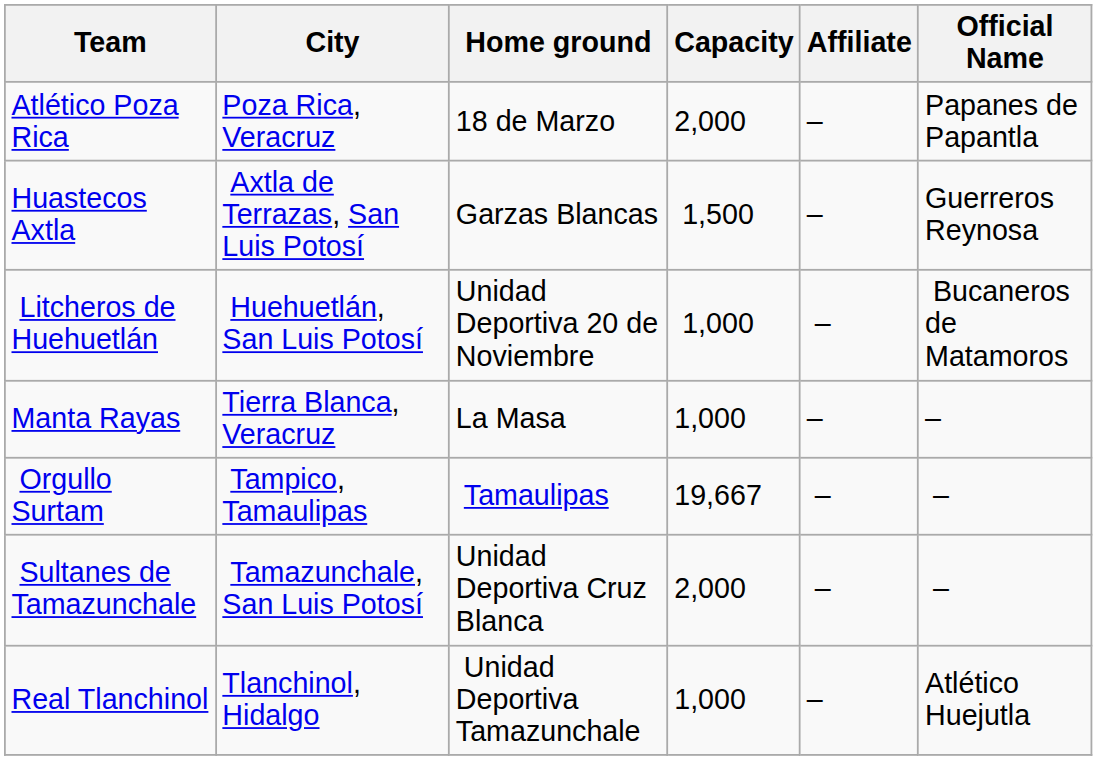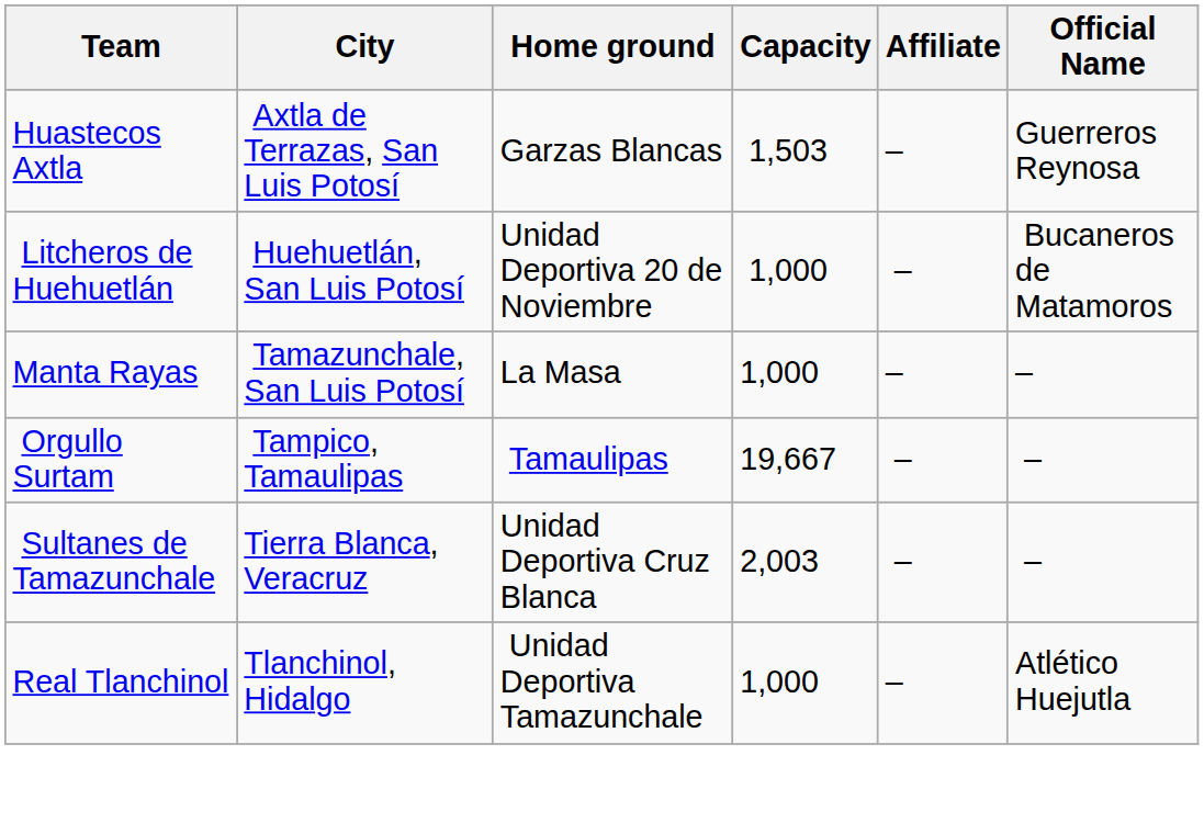- row: Atlético Poza Rica | Poza Rica, Veracruz | 18 de Marzo | 2,000 | – | Papanes de Papantla
Huastecos Axtla | Capacity: 1,500 -> 1,503
Manta Rayas | City: Tierra Blanca, Veracruz -> Tamazunchale, San Luis Potosí
Sultanes de Tamazunchale | City: Tamazunchale, San Luis Potosí -> Tierra Blanca, Veracruz
Sultanes de Tamazunchale | Capacity: 2,000 -> 2,003
